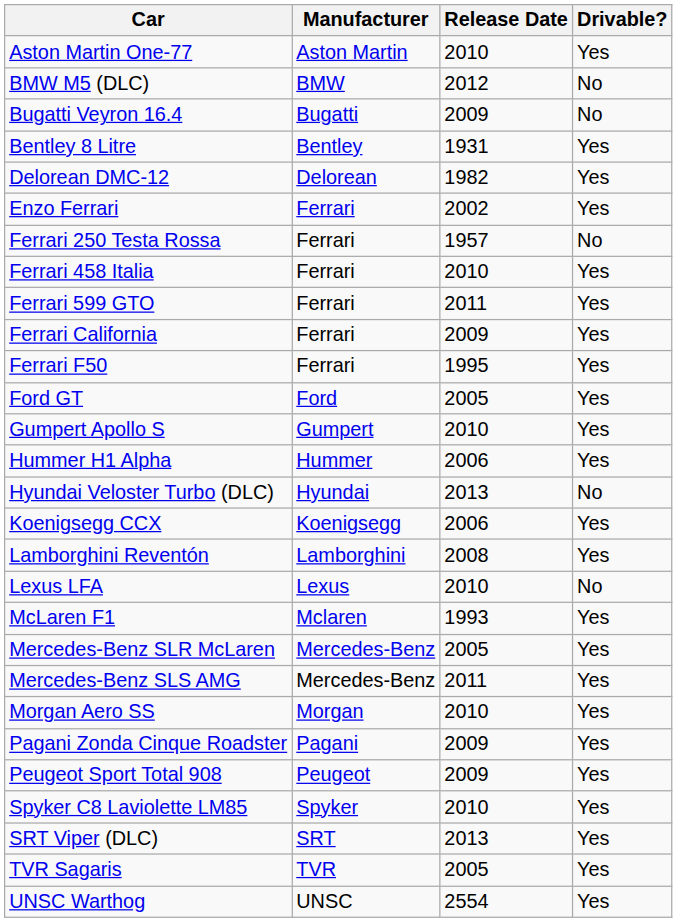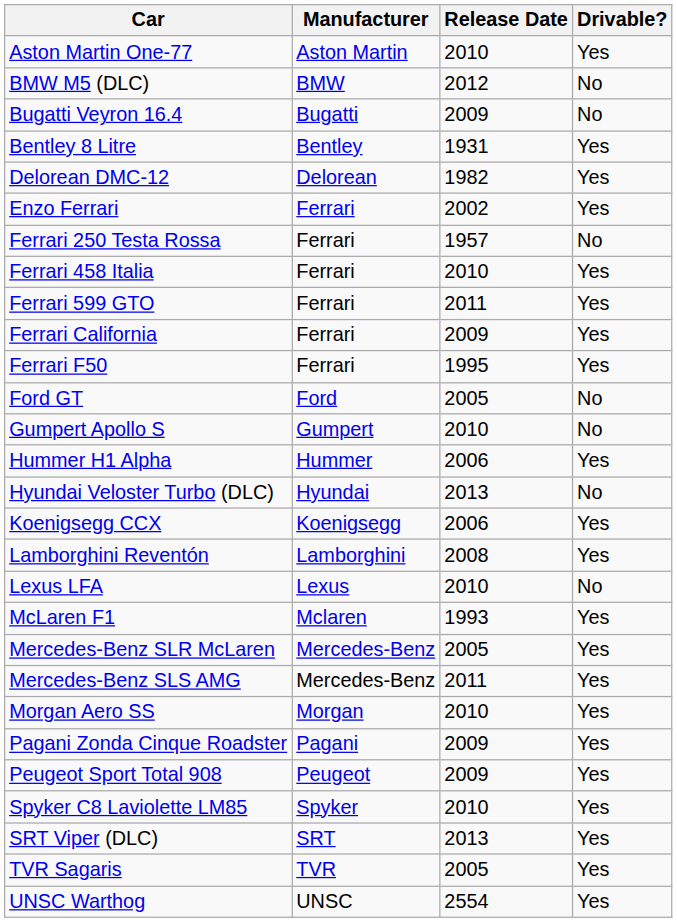Ford GT | Drivable?: Yes -> No
Gumpert Apollo S | Drivable?: Yes -> No
